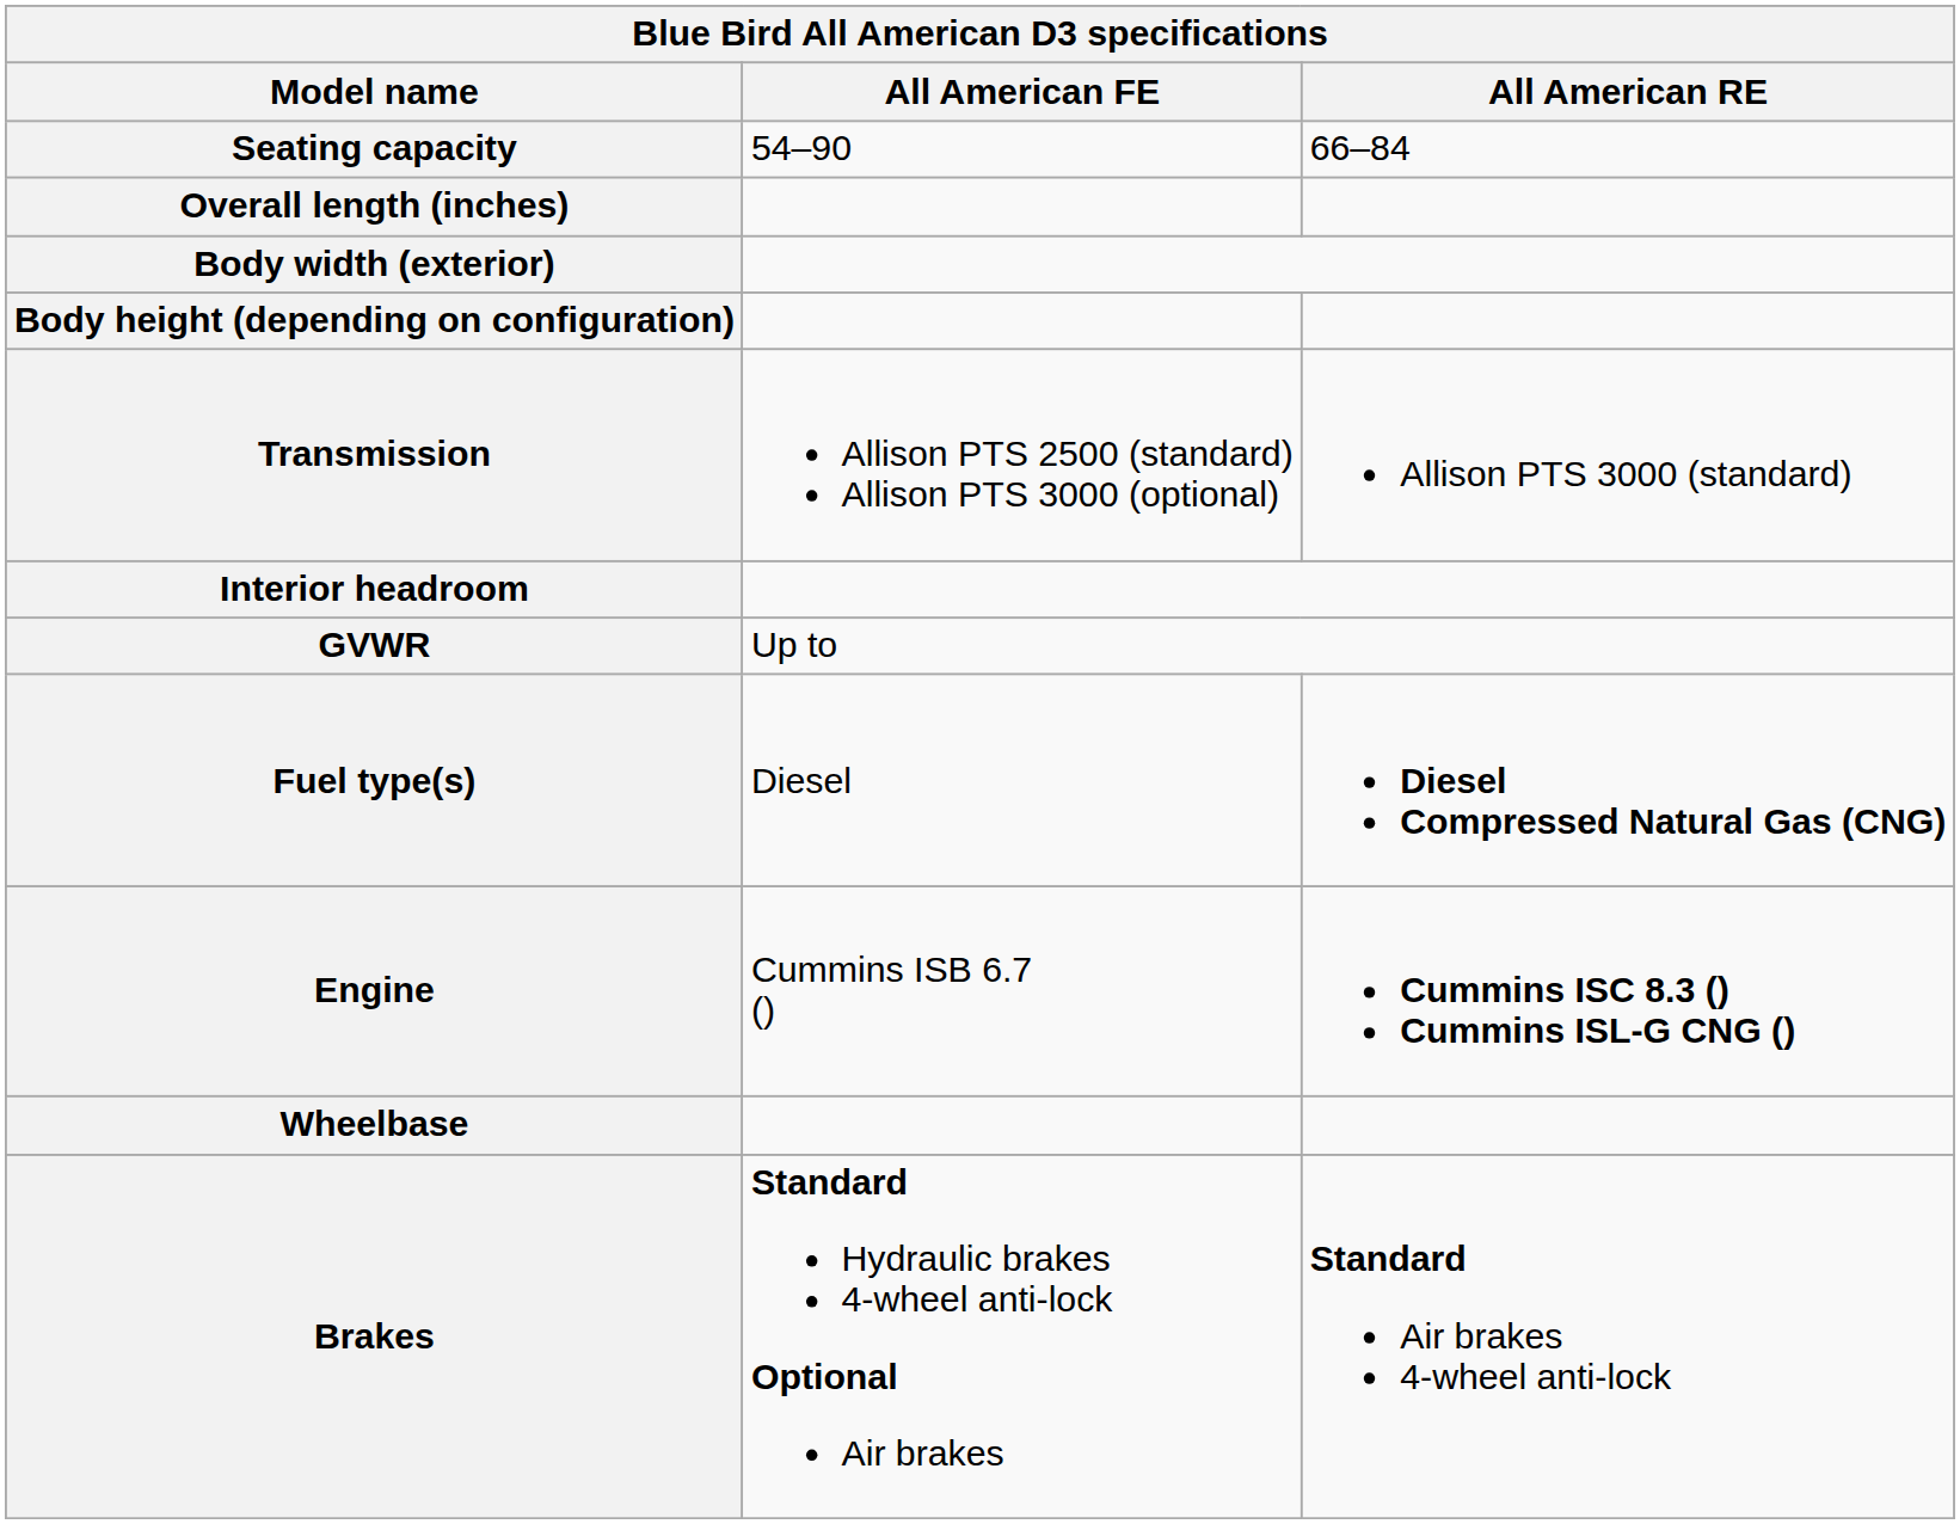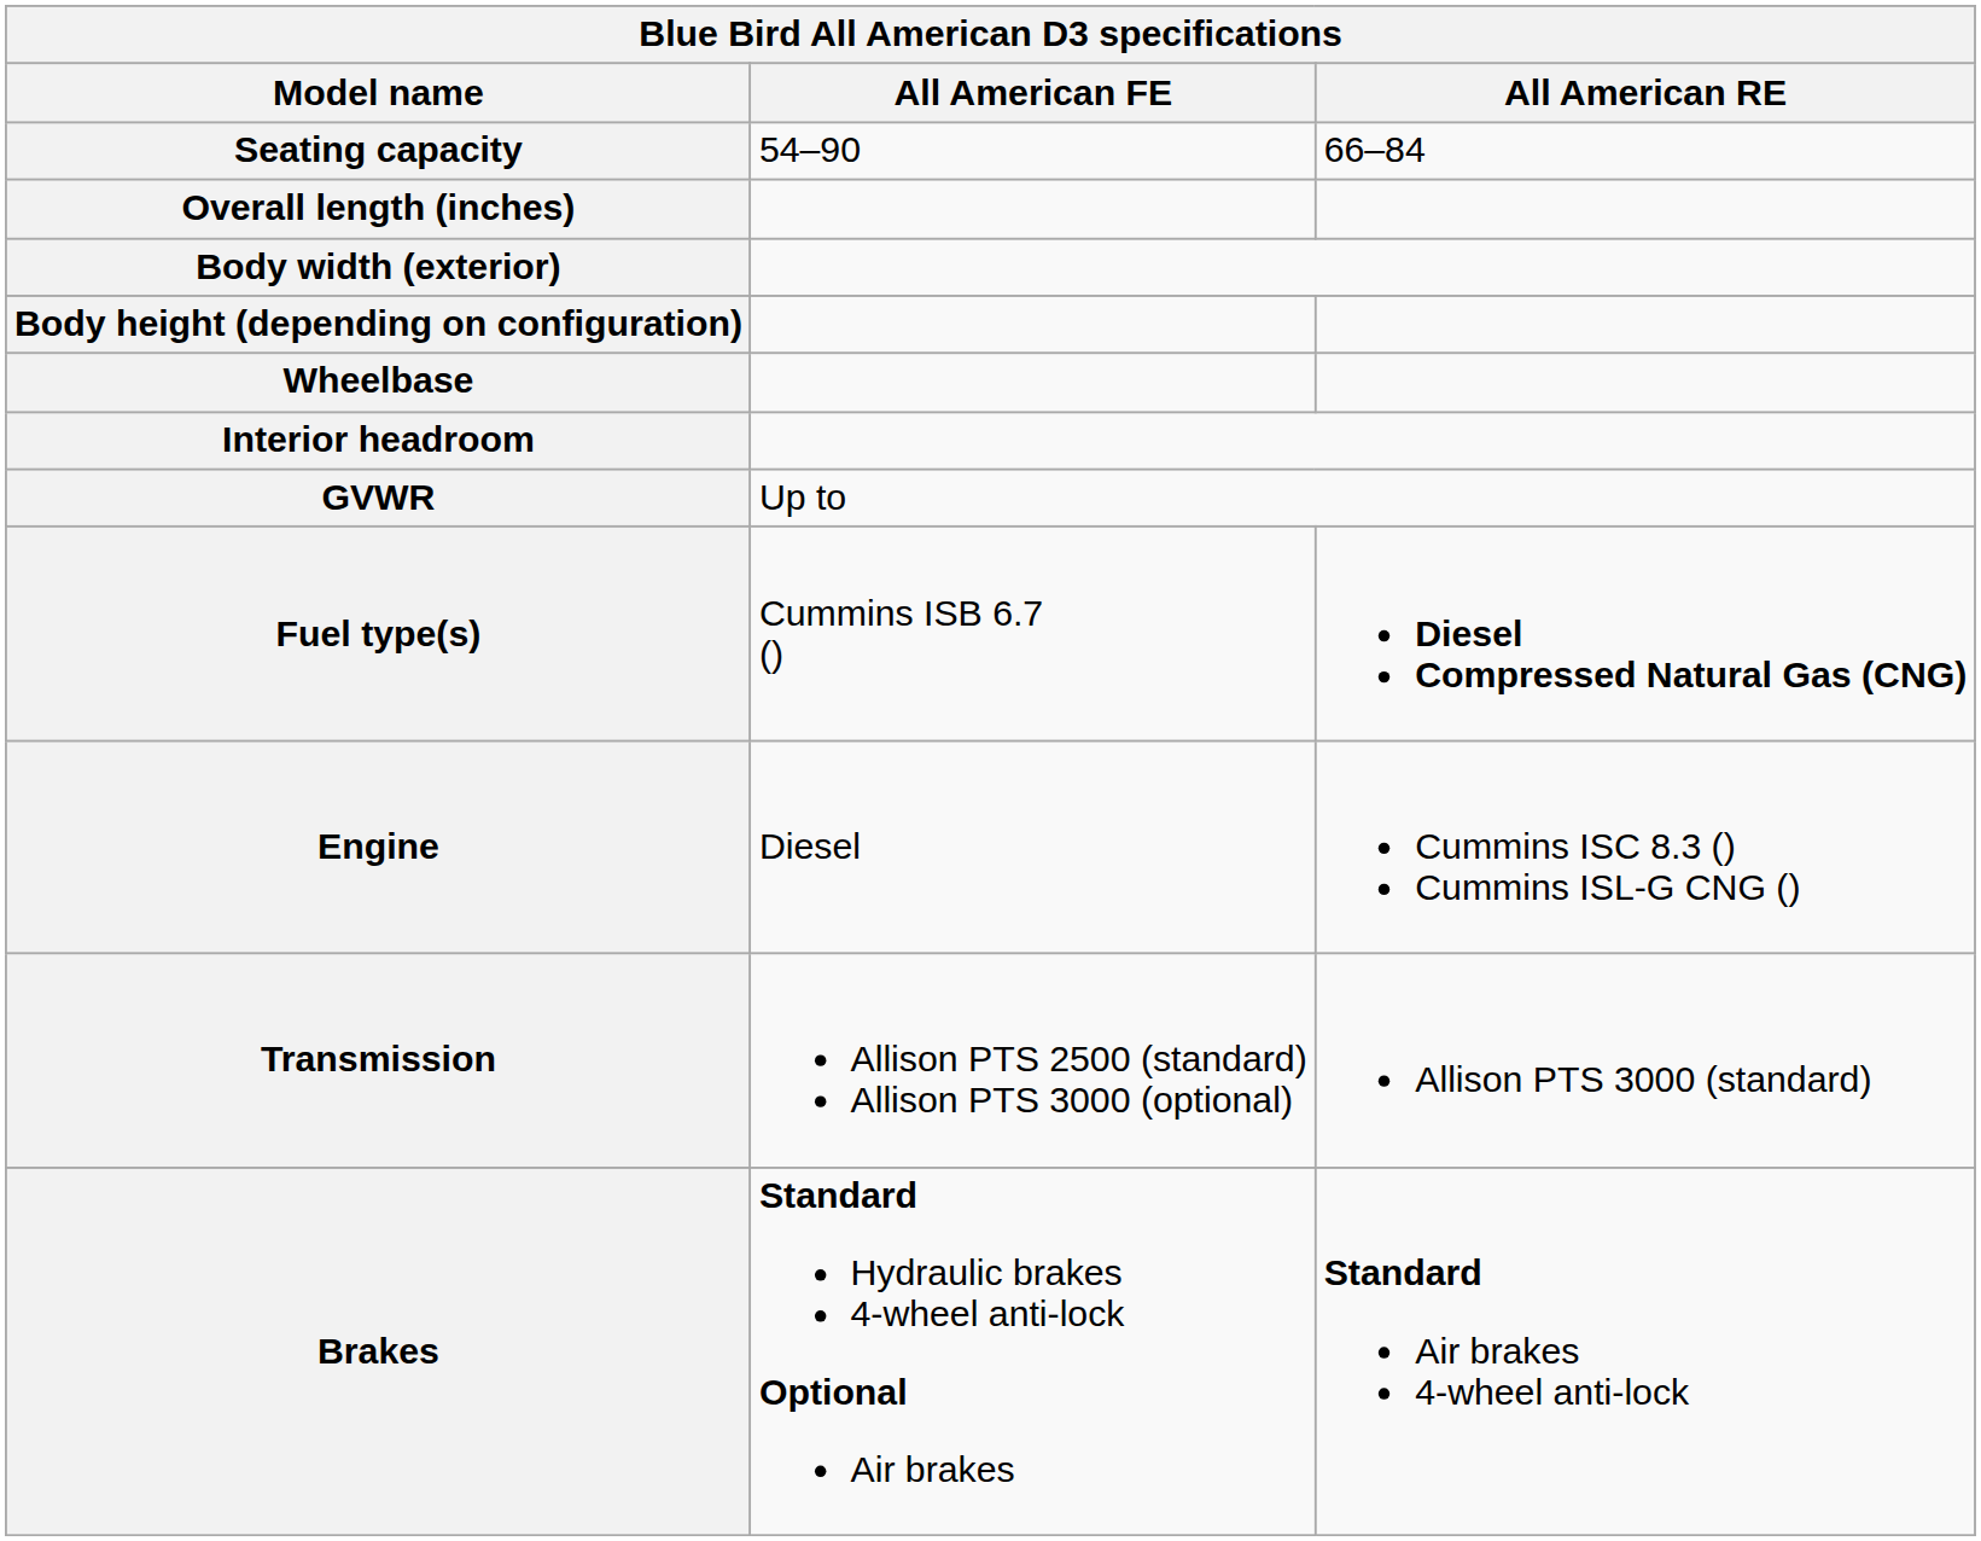rows swapped: Wheelbase <-> Transmission
Fuel type(s) | All American FE: Diesel -> Cummins ISB 6.7 ()
Engine | All American FE: Cummins ISB 6.7 () -> Diesel
Engine | All American RE: bold -> normal
